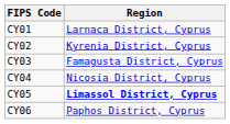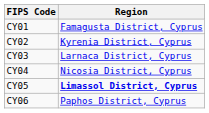CY01 | Region: Larnaca District, Cyprus -> Famagusta District, Cyprus
CY03 | Region: Famagusta District, Cyprus -> Larnaca District, Cyprus
